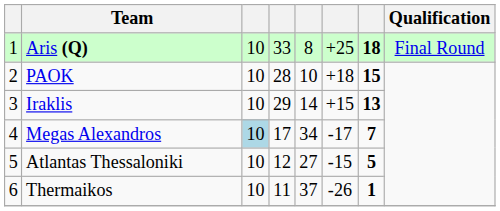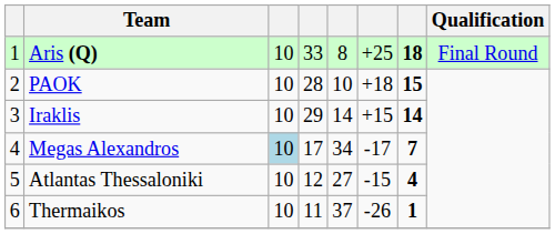Iraklis | column 7: 13 -> 14
Atlantas Thessaloniki | column 7: 5 -> 4
